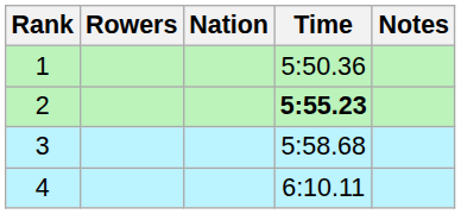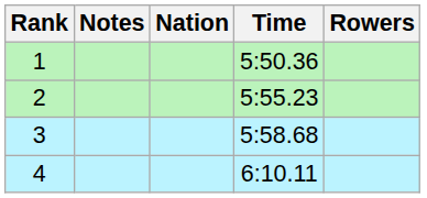columns swapped: Rowers <-> Notes
2 | Time: bold -> normal
